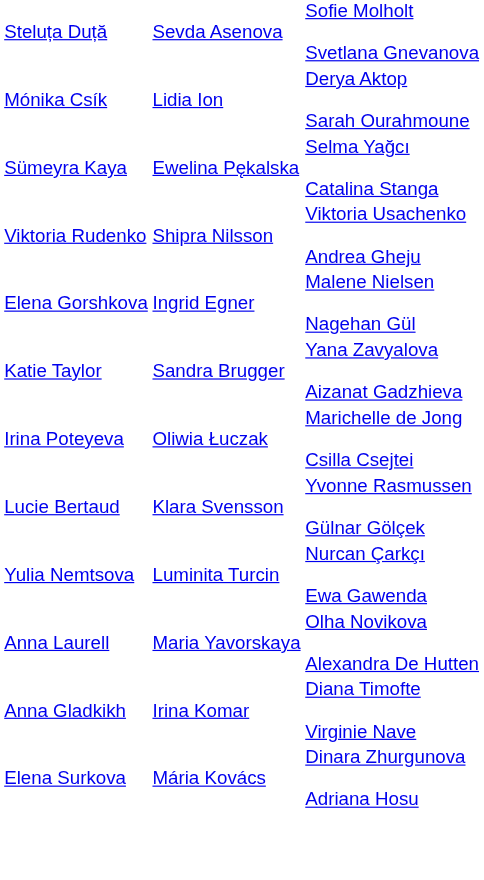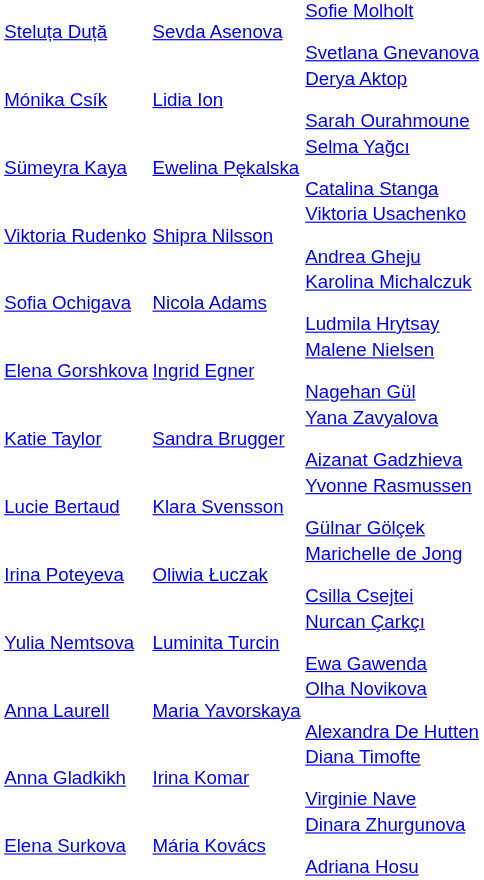+ row: Sofia Ochigava | Nicola Adams | Karolina Michalczuk Ludmila Hrytsay
rows swapped: Lucie Bertaud <-> Irina Poteyeva
